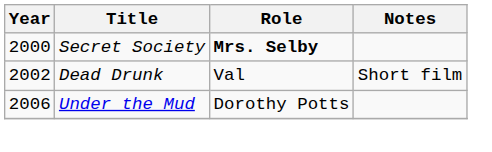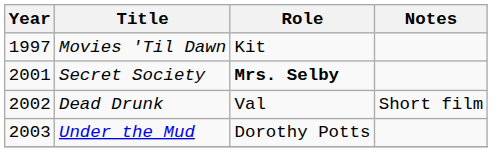+ row: 1997 | Movies 'Til Dawn | Kit
Secret Society | Year: 2000 -> 2001
Under the Mud | Year: 2006 -> 2003
